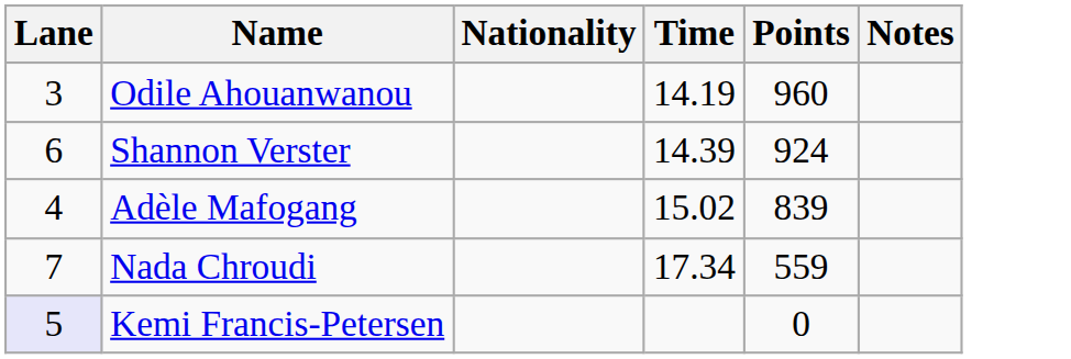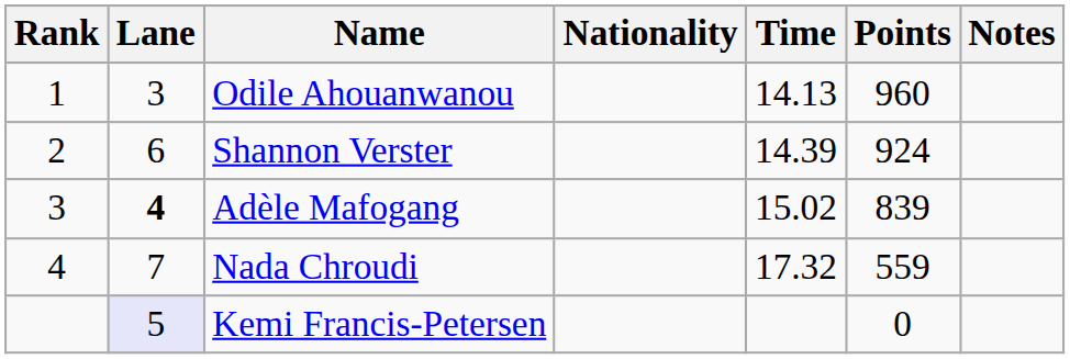+ column: Rank | 1 | 2 | 3 | 4
Odile Ahouanwanou | Time: 14.19 -> 14.13
Adèle Mafogang | Lane: normal -> bold
Nada Chroudi | Time: 17.34 -> 17.32
